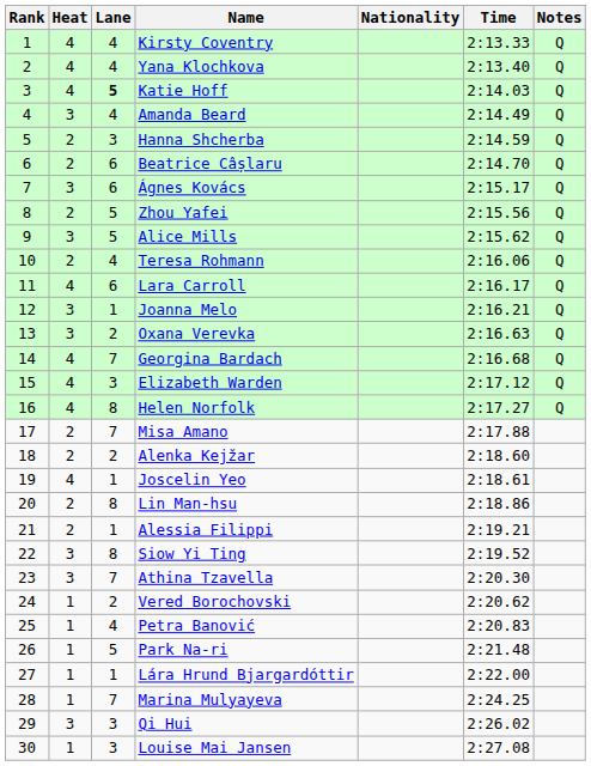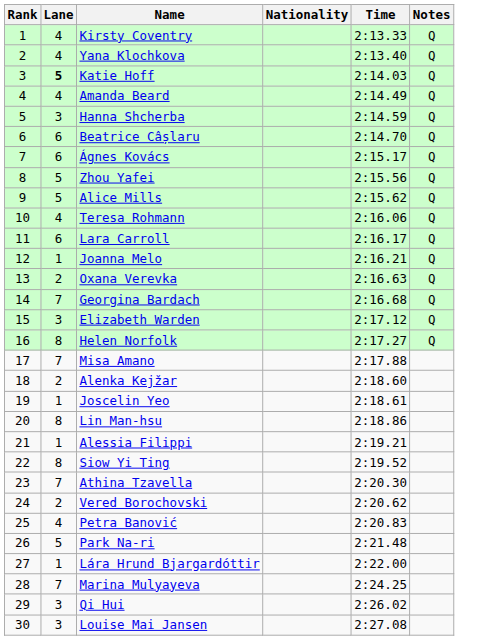- column: Heat | 4 | 4 | 4 | 3 | 2 | 2 | 3 | 2 | 3 | 2 | 4 | 3 | 3 | 4 | 4 | 4 | 2 | 2 | 4 | 2 | 2 | 3 | 3 | 1 | 1 | 1 | 1 | 1 | 3 | 1
